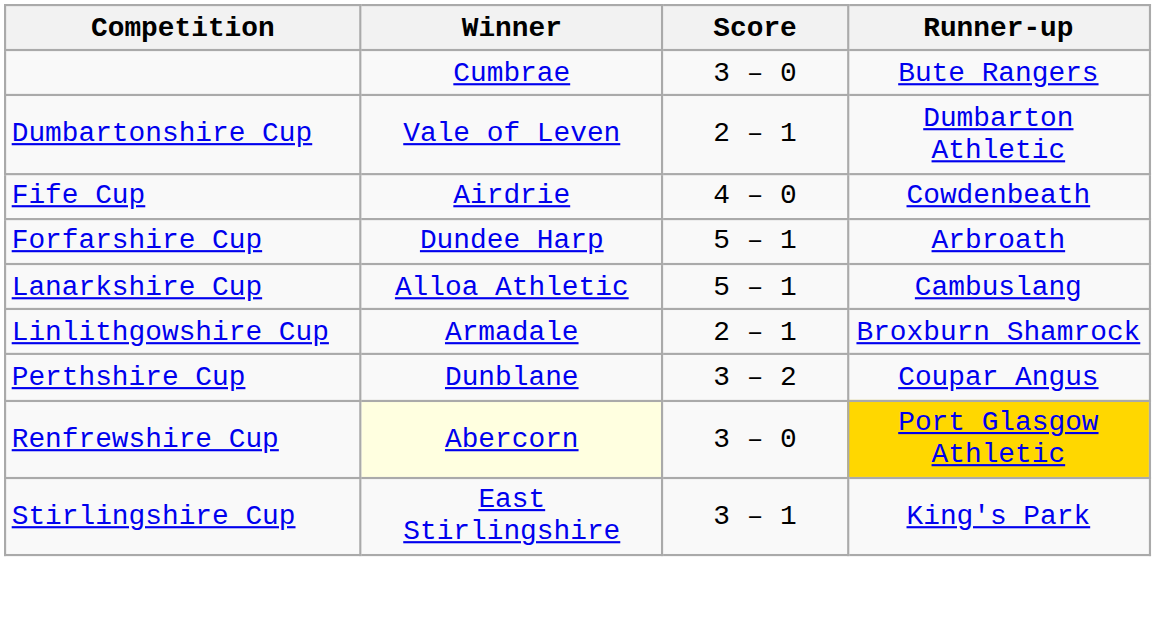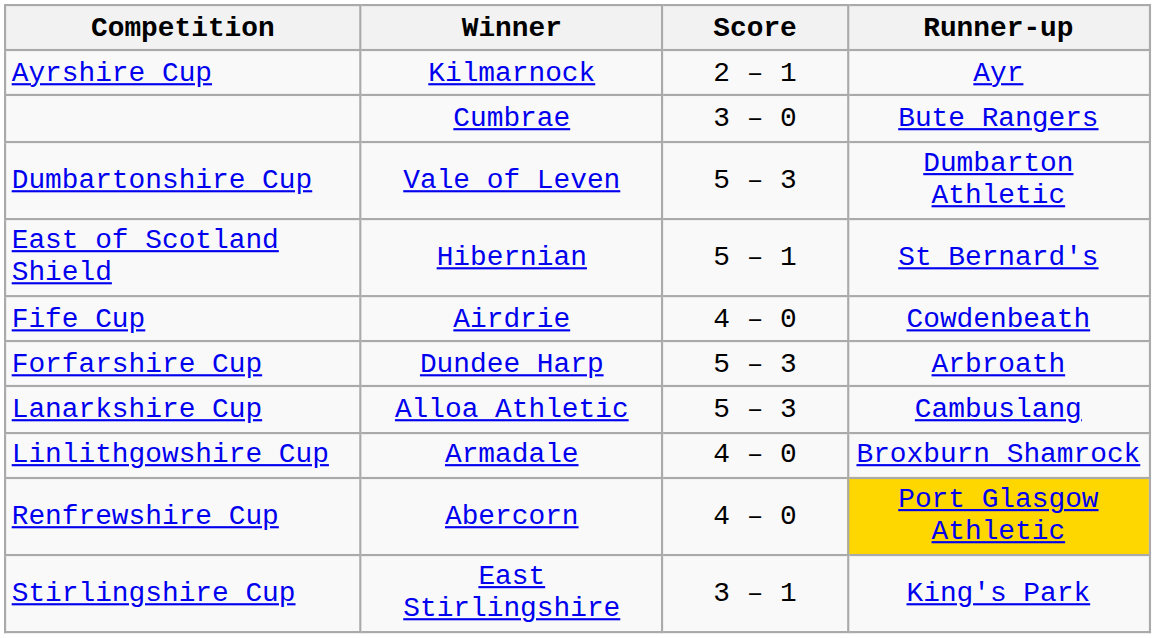+ row: Ayrshire Cup | Kilmarnock | 2 – 1 | Ayr
Dumbartonshire Cup | Score: 2 – 1 -> 5 – 3
+ row: East of Scotland Shield | Hibernian | 5 – 1 | St Bernard's
Forfarshire Cup | Score: 5 – 1 -> 5 – 3
Lanarkshire Cup | Score: 5 – 1 -> 5 – 3
Linlithgowshire Cup | Score: 2 – 1 -> 4 – 0
- row: Perthshire Cup | Dunblane | 3 – 2 | Coupar Angus
Renfrewshire Cup | Winner: lightyellow background -> no background
Renfrewshire Cup | Score: 3 – 0 -> 4 – 0
